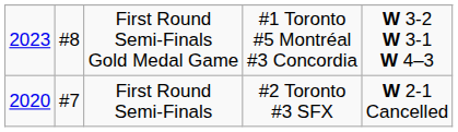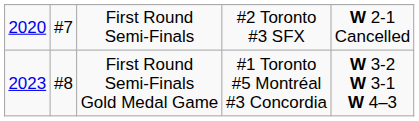rows swapped: First Round Semi-Finals <-> First Round Semi-Finals Gold Medal Game
